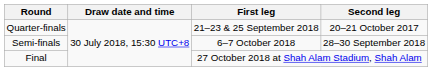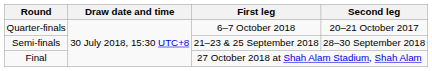Quarter-finals | First leg: 21–23 & 25 September 2018 -> 6–7 October 2018
Semi-finals | First leg: 6–7 October 2018 -> 21–23 & 25 September 2018
